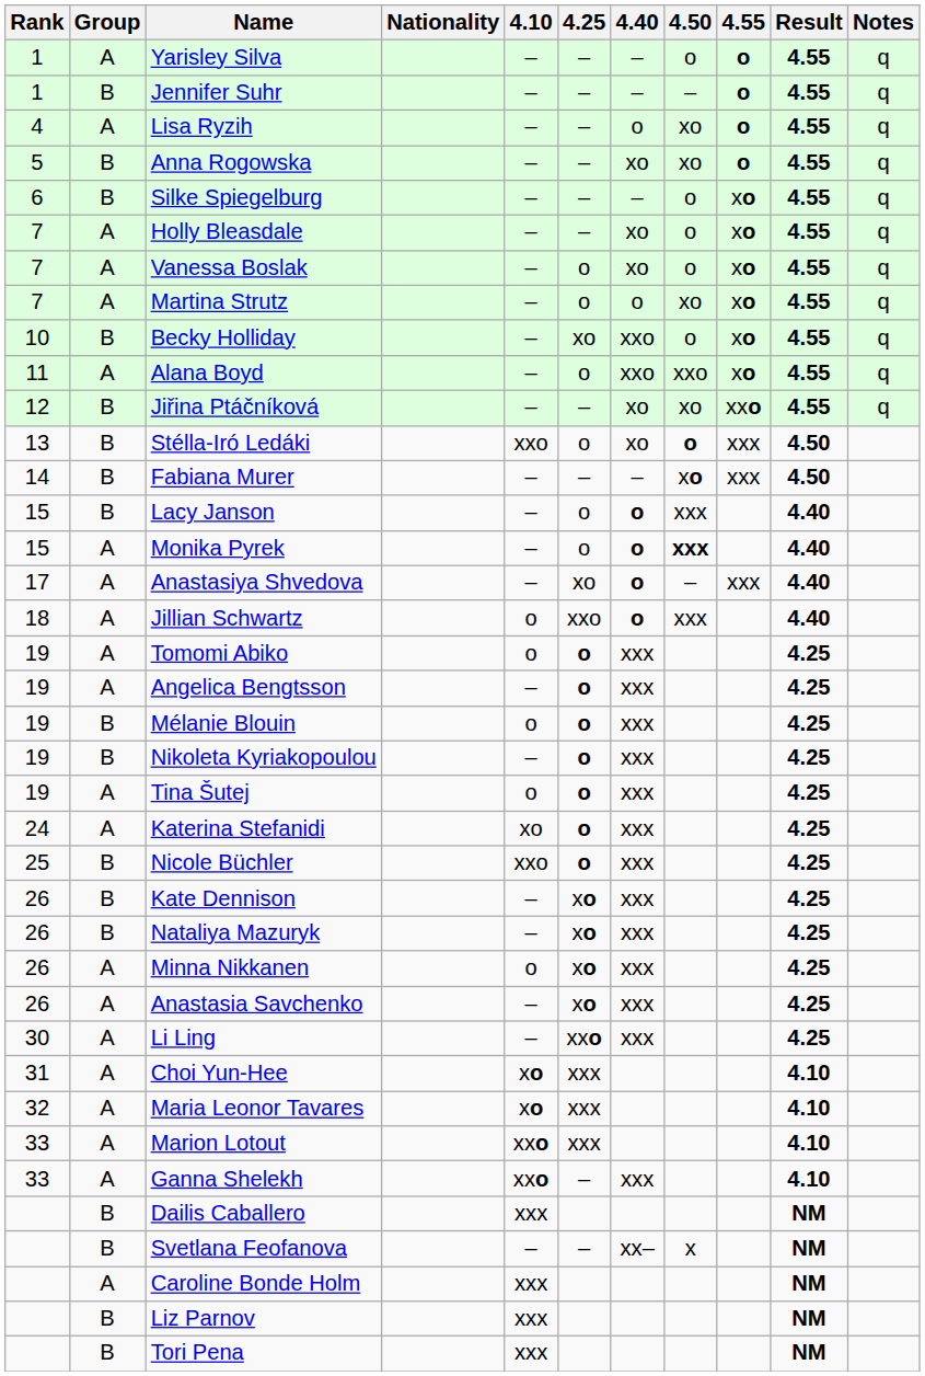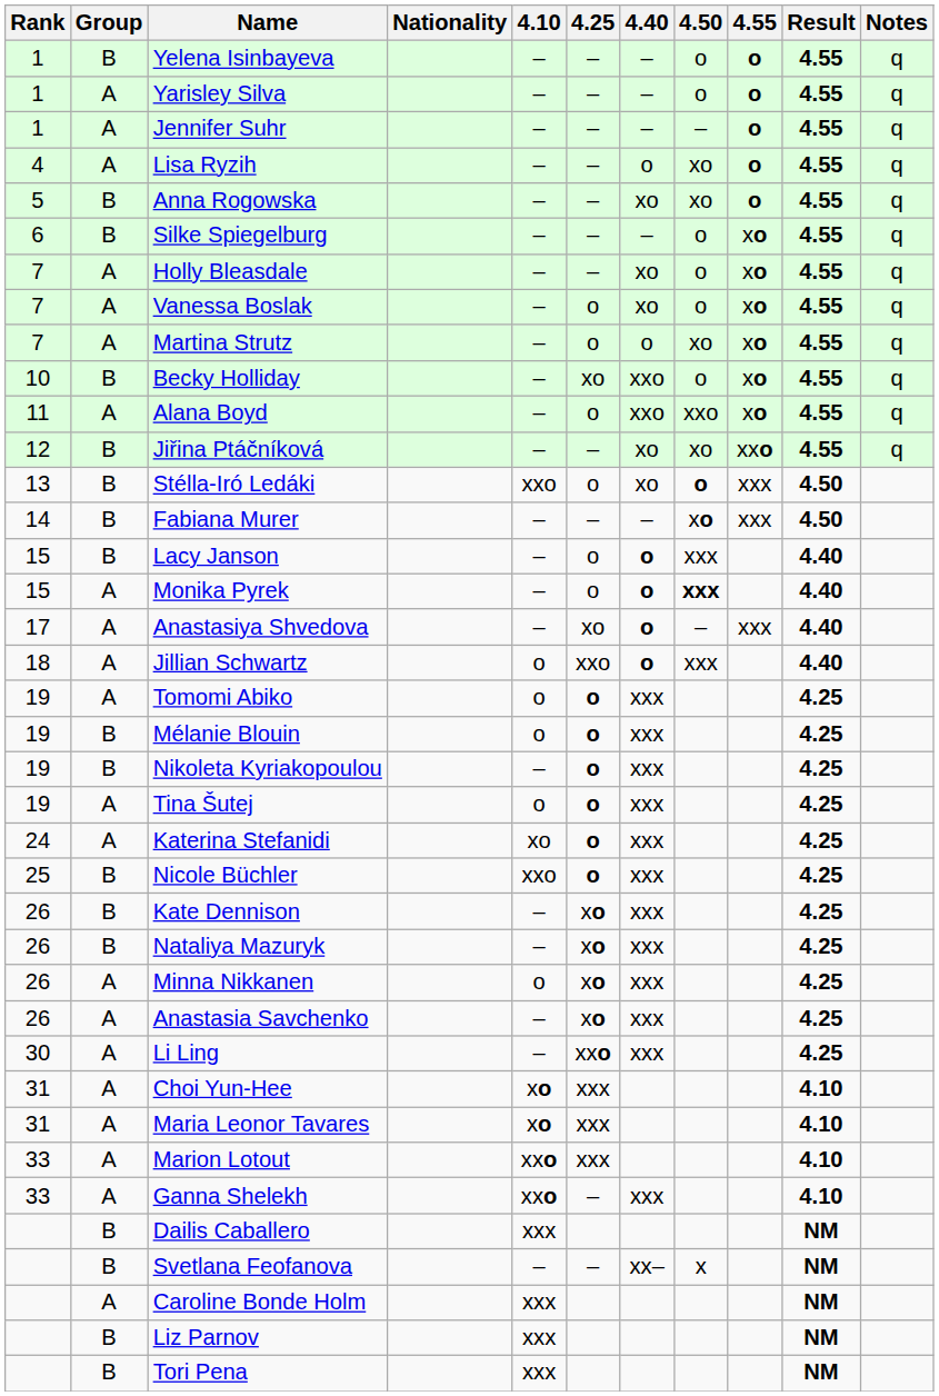+ row: 1 | B | Yelena Isinbayeva | – | – | – | o | o | 4.55 | q
Jennifer Suhr | Group: B -> A
- row: 19 | A | Angelica Bengtsson | – | o | xxx | 4.25
Maria Leonor Tavares | Rank: 32 -> 31
